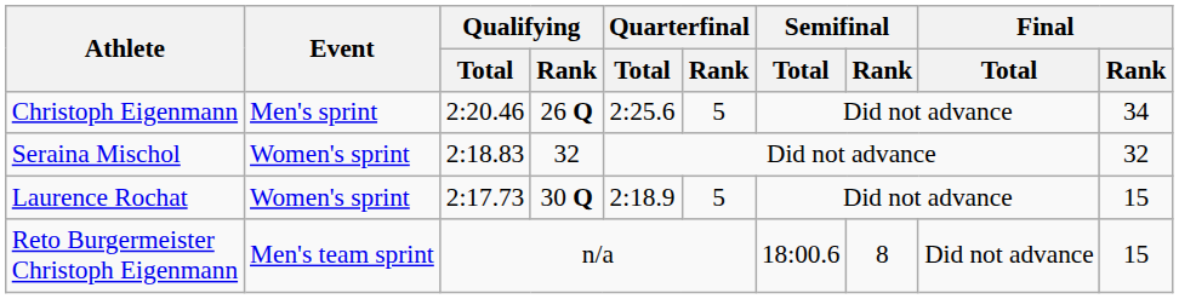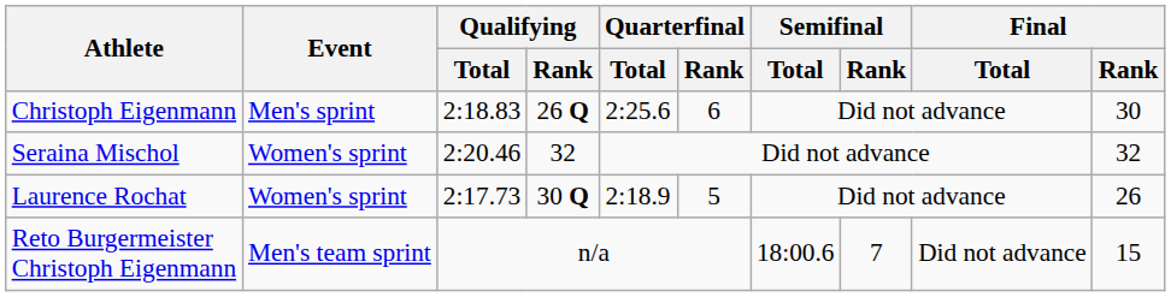Christoph Eigenmann | Qualifying / Total: 2:20.46 -> 2:18.83
Christoph Eigenmann | Quarterfinal / Rank: 5 -> 6
Christoph Eigenmann | Final / Rank: 34 -> 30
Seraina Mischol | Qualifying / Total: 2:18.83 -> 2:20.46
Laurence Rochat | Final / Rank: 15 -> 26
Reto Burgermeister Christoph Eigenmann | Semifinal / Rank: 8 -> 7
